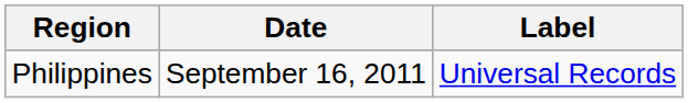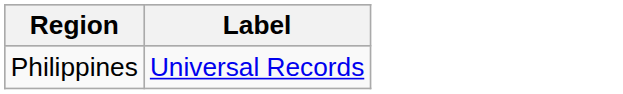- column: Date | September 16, 2011
